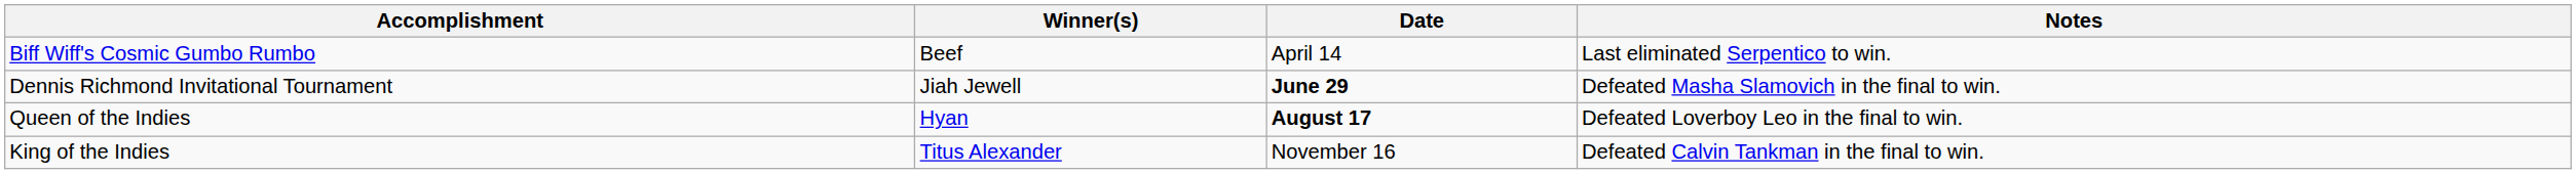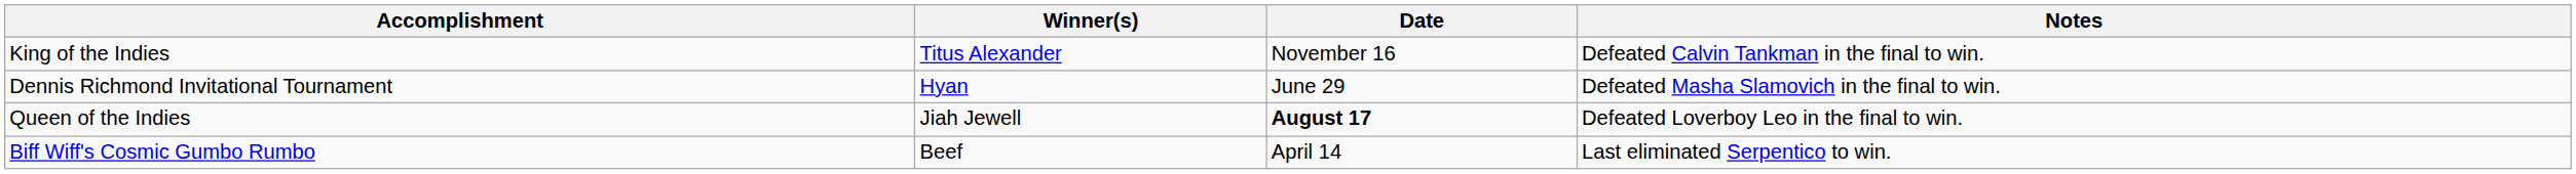rows swapped: Biff Wiff's Cosmic Gumbo Rumbo <-> King of the Indies
Dennis Richmond Invitational Tournament | Winner(s): Jiah Jewell -> Hyan
Dennis Richmond Invitational Tournament | Date: bold -> normal
Queen of the Indies | Winner(s): Hyan -> Jiah Jewell
